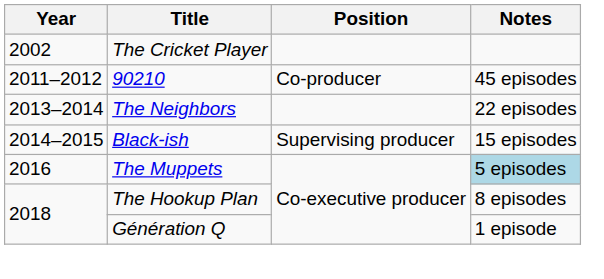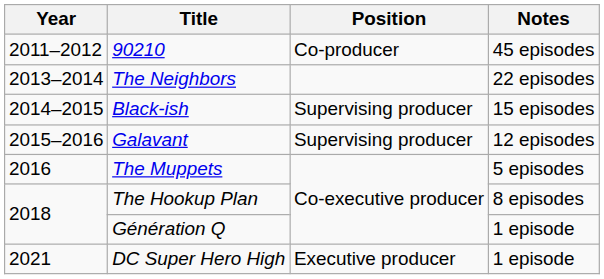- row: 2002 | The Cricket Player
+ row: 2015–2016 | Galavant | Supervising producer | 12 episodes
The Muppets | Notes: lightblue background -> no background
+ row: 2021 | DC Super Hero High | Executive producer | 1 episode
